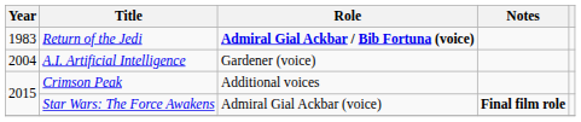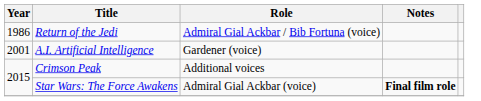Return of the Jedi | Year: 1983 -> 1986
Return of the Jedi | Role: bold -> normal
A.I. Artificial Intelligence | Year: 2004 -> 2001
